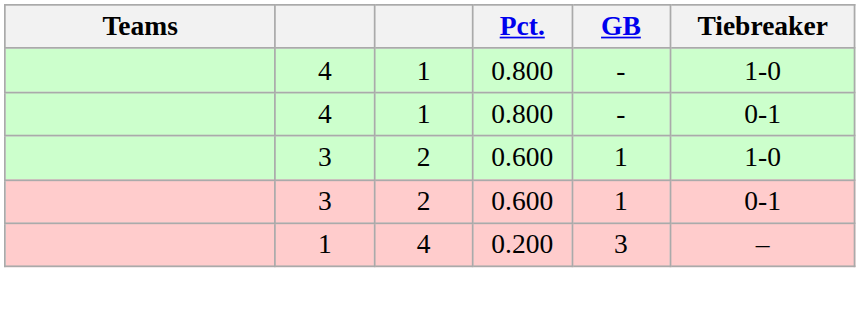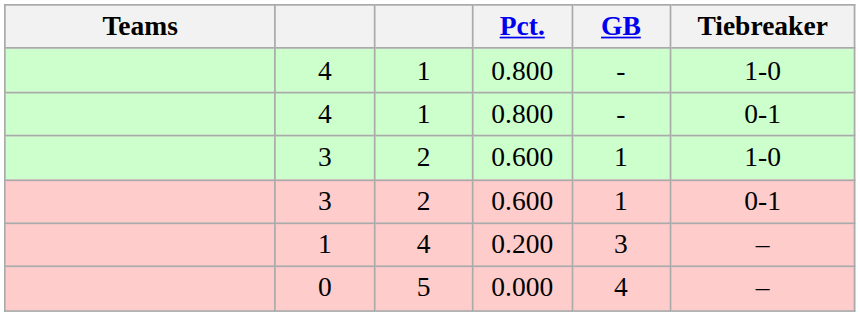+ row: 0 | 5 | 0.000 | 4 | –
